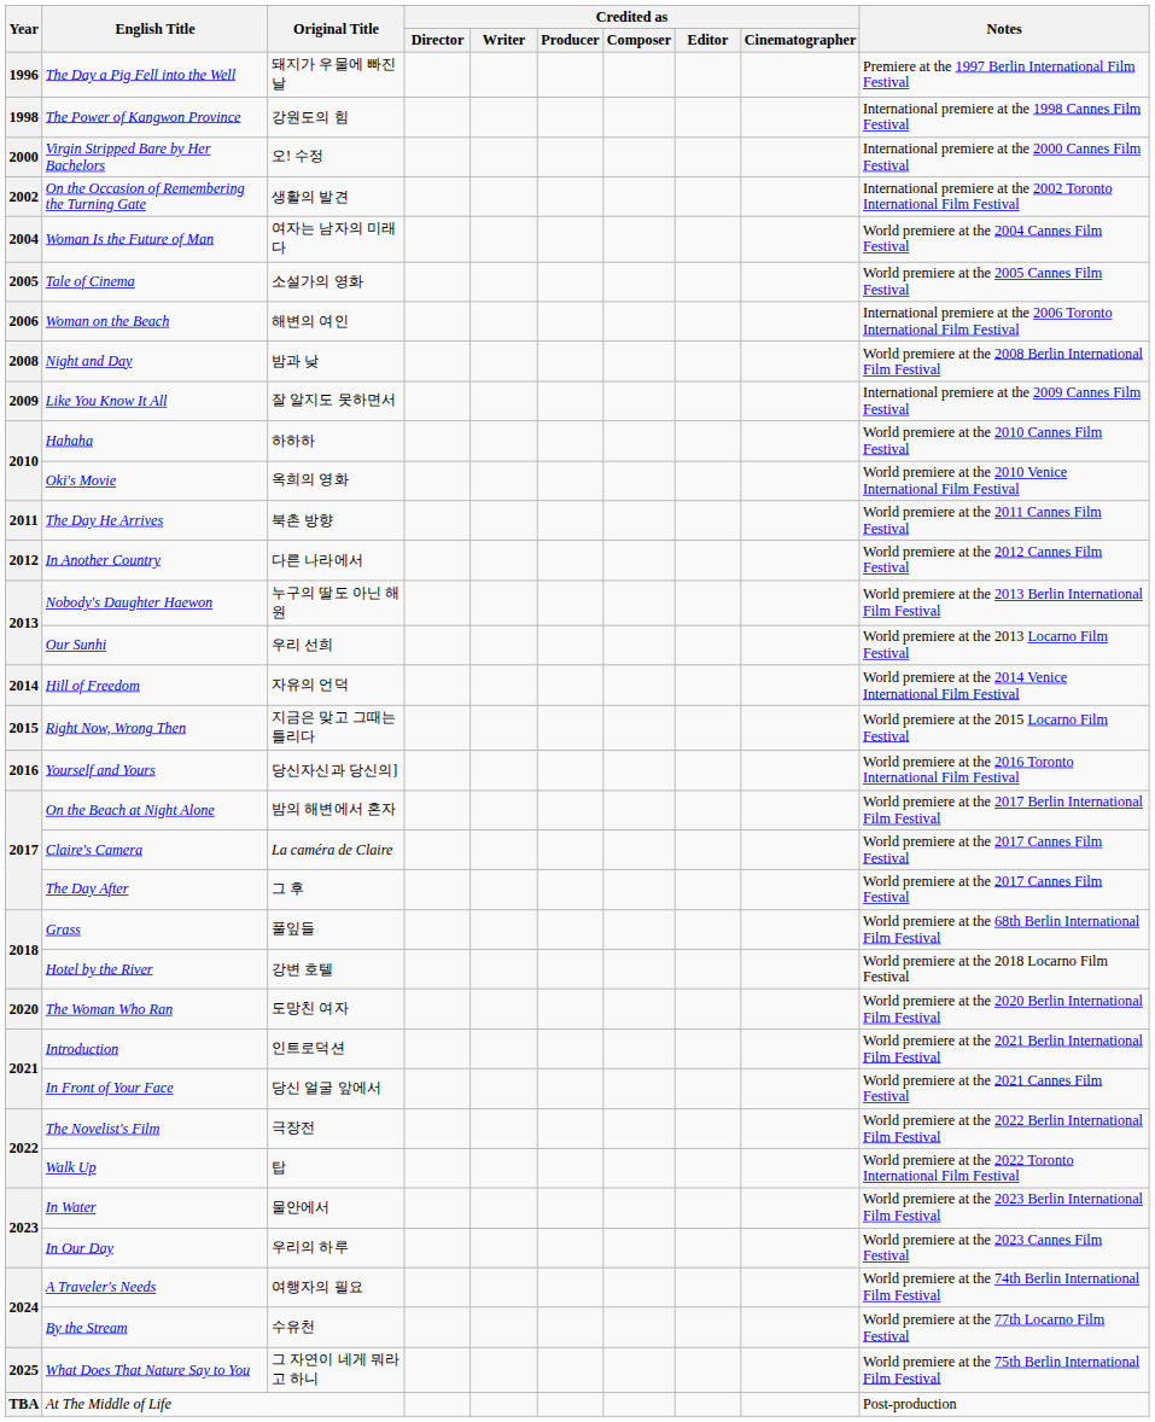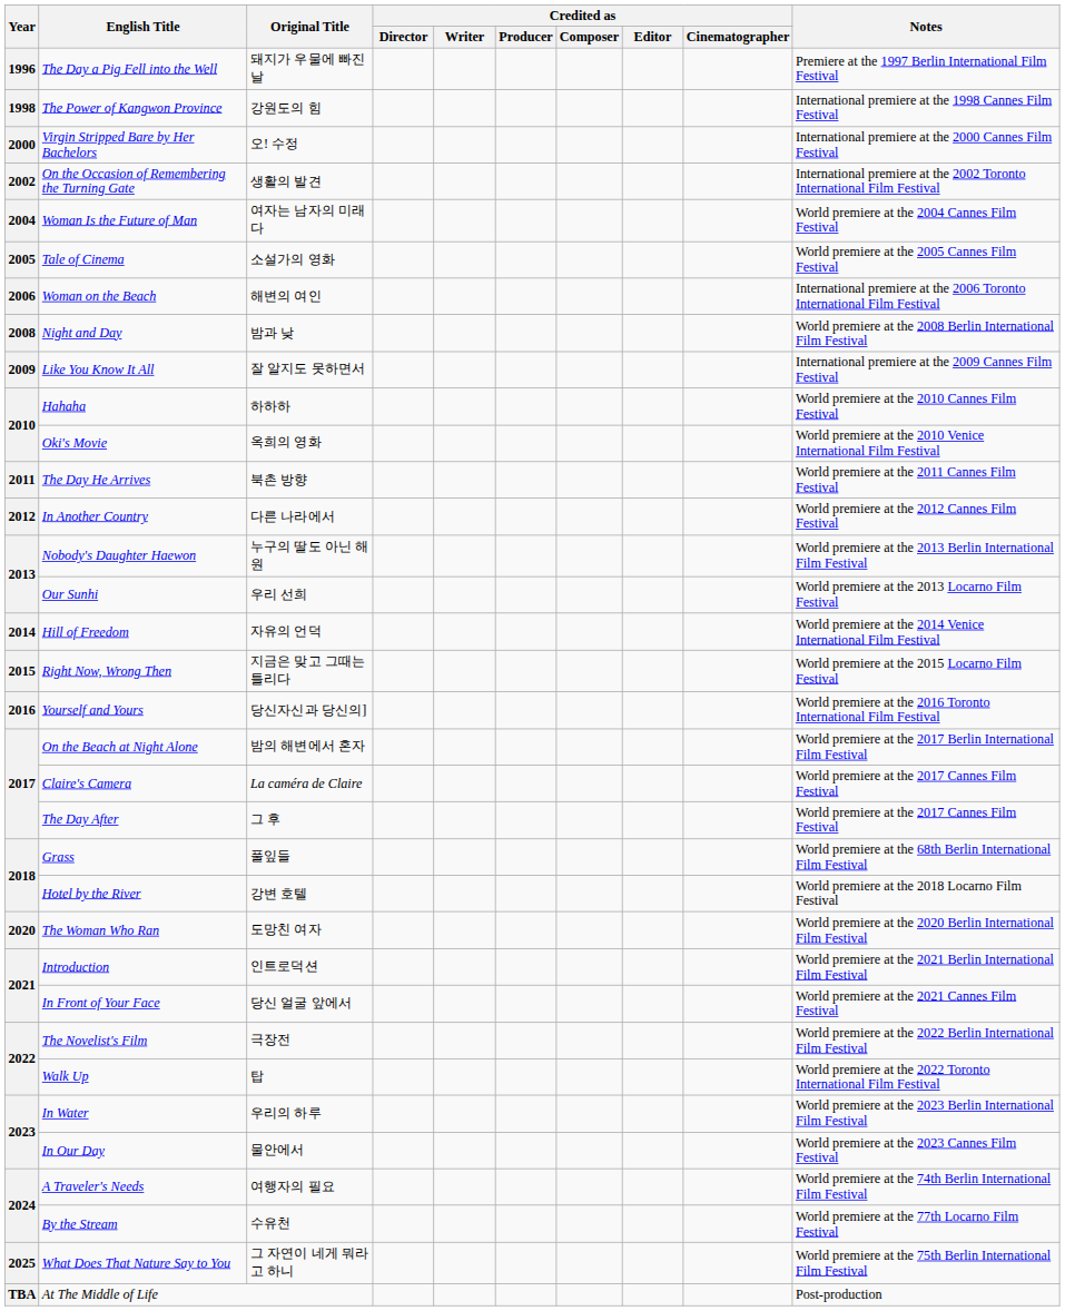In Water | Original Title: 물안에서 -> 우리의 하루
In Our Day | Original Title: 우리의 하루 -> 물안에서
